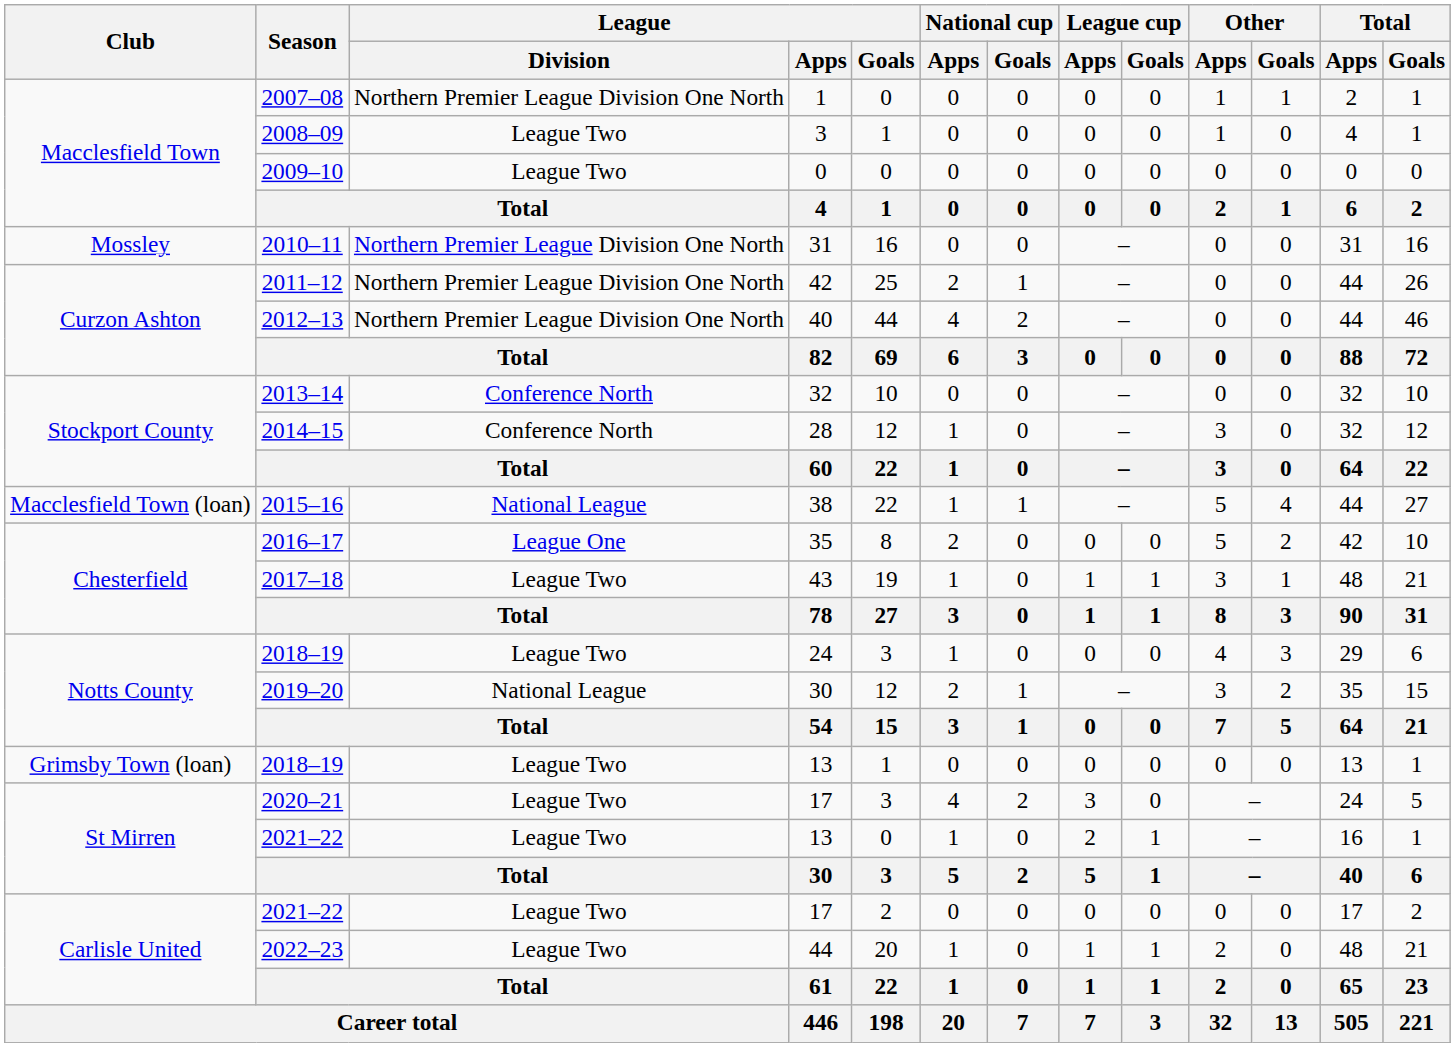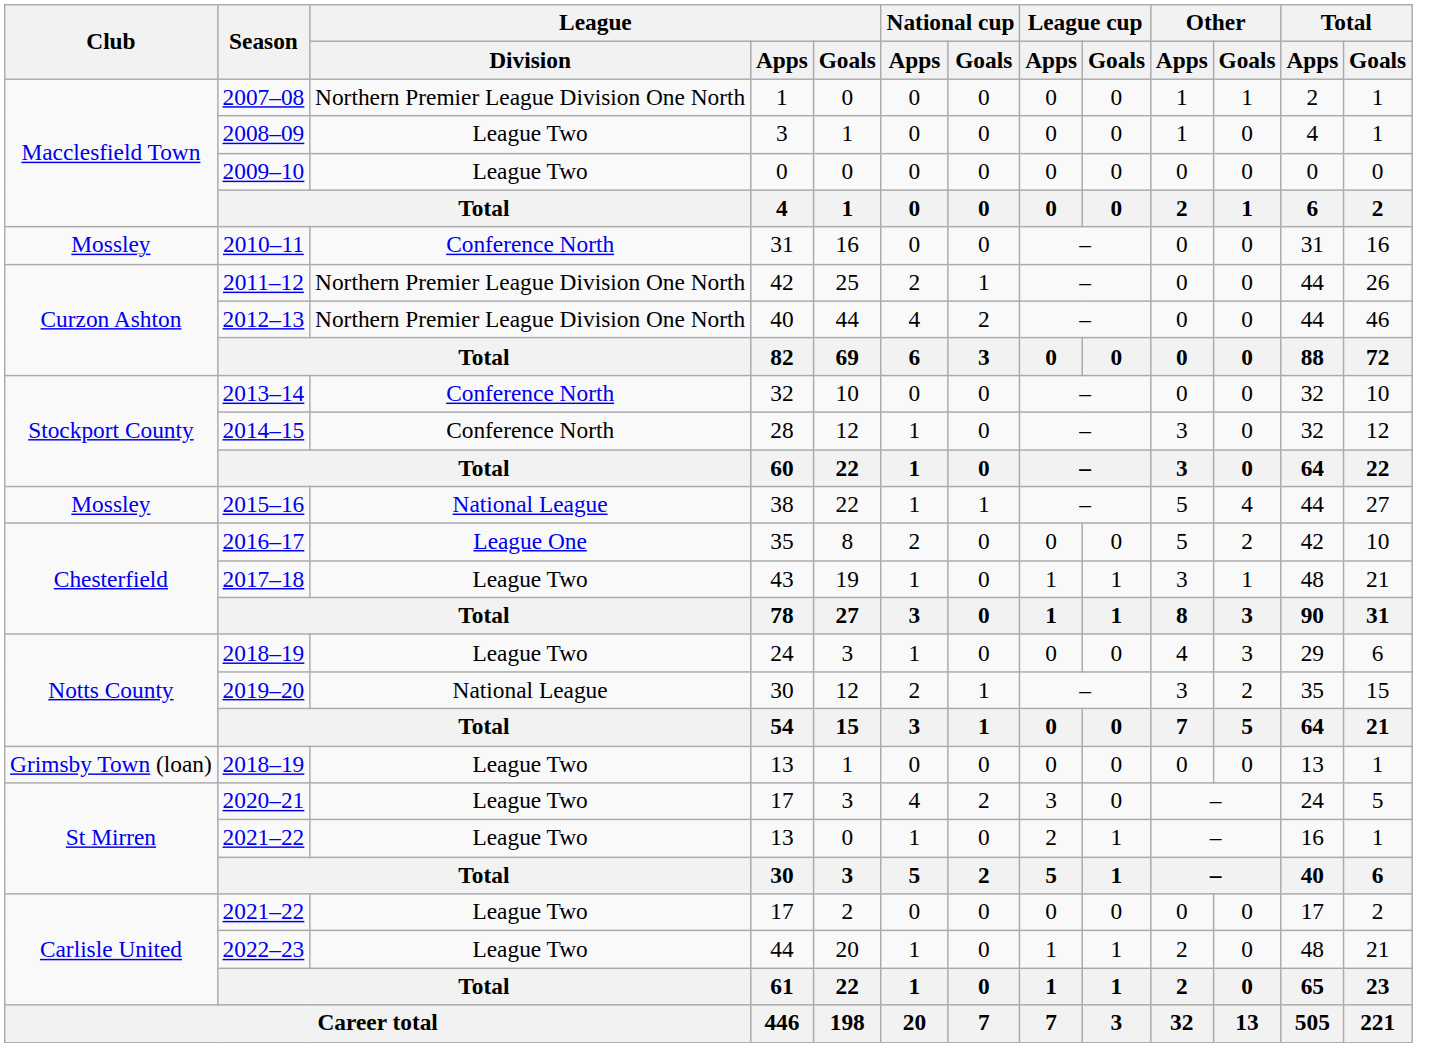2010–11 | League / Division: Northern Premier League Division One North -> Conference North
2015–16 | Club: Macclesfield Town (loan) -> Mossley
